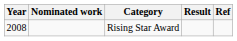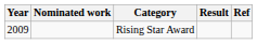Rising Star Award | Year: 2008 -> 2009
